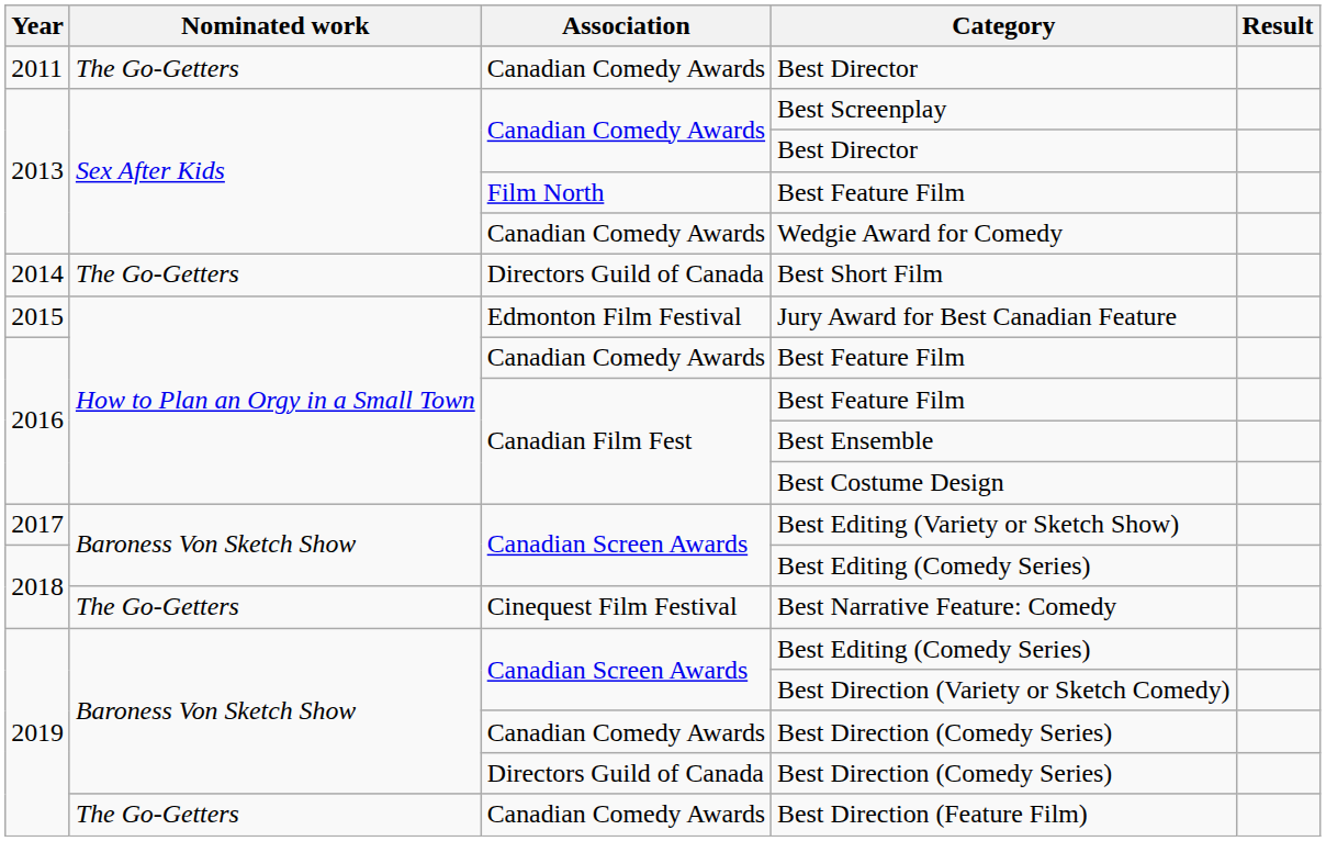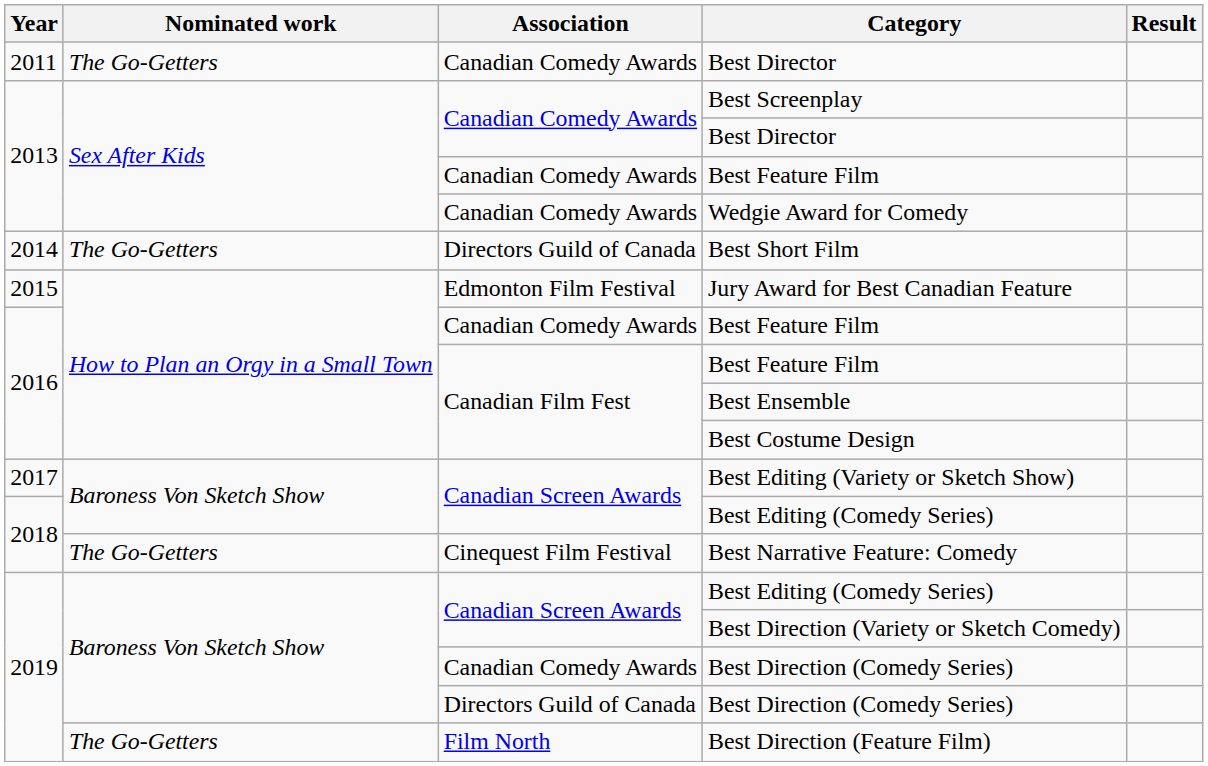2013 / Best Feature Film | Association: Film North -> Canadian Comedy Awards
Best Direction (Feature Film) | Association: Canadian Comedy Awards -> Film North
